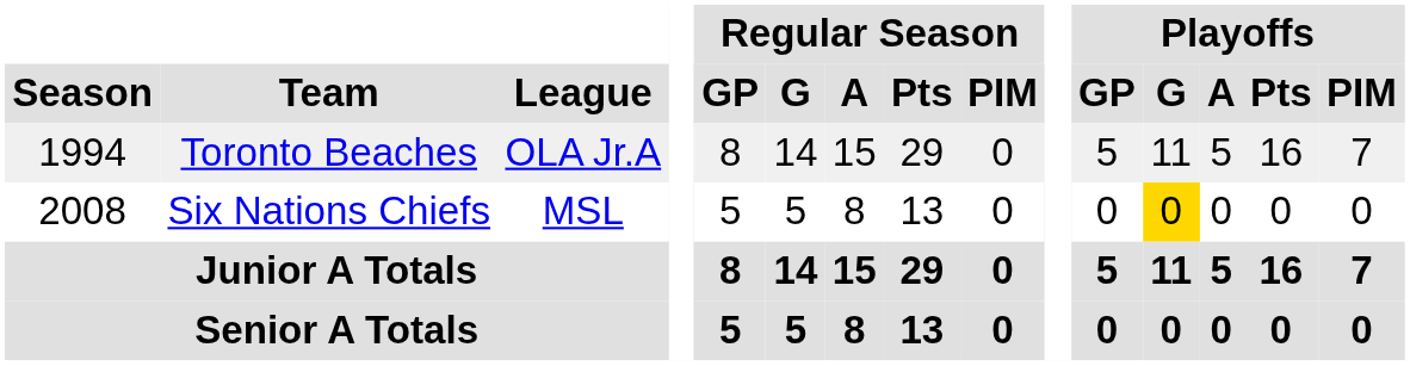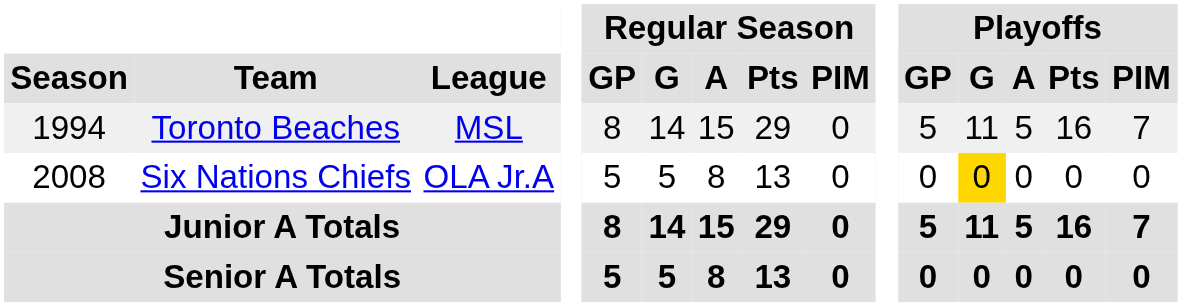Toronto Beaches | League: OLA Jr.A -> MSL
Six Nations Chiefs | League: MSL -> OLA Jr.A
